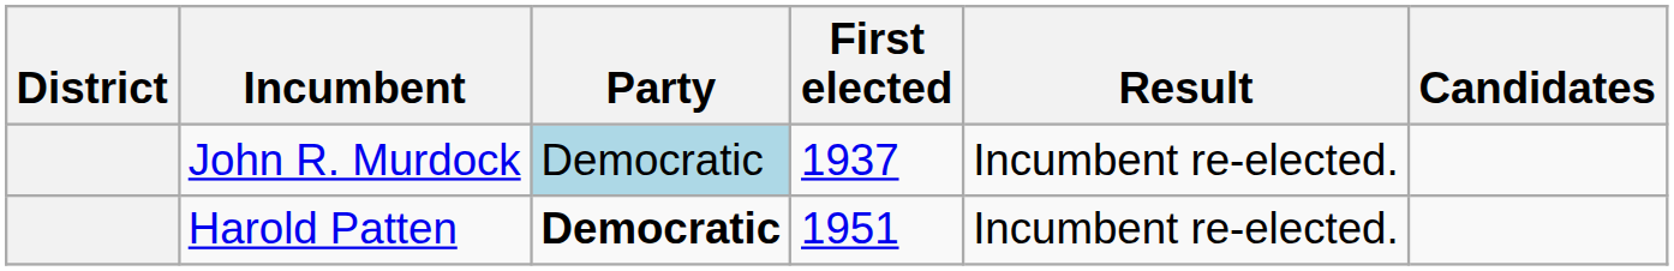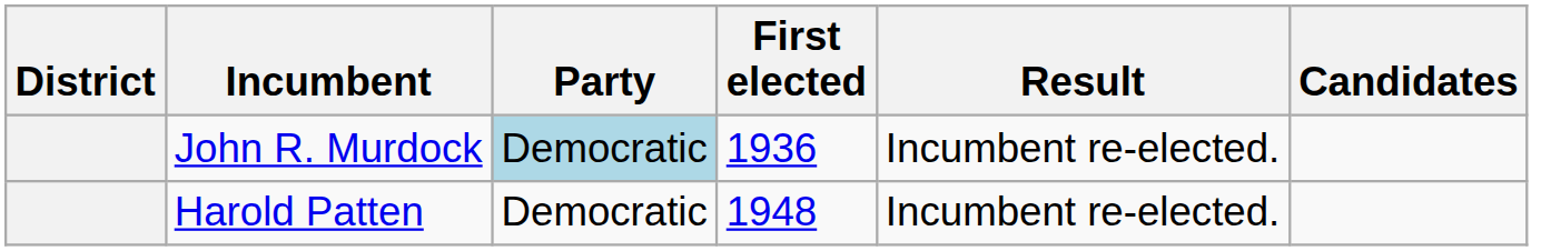John R. Murdock | First elected: 1937 -> 1936
Harold Patten | Party: bold -> normal
Harold Patten | First elected: 1951 -> 1948
